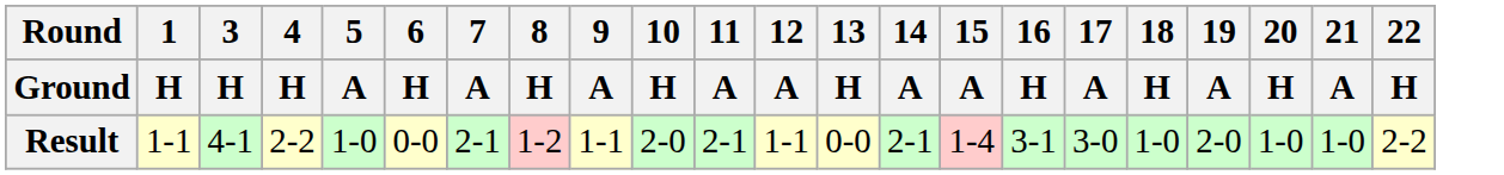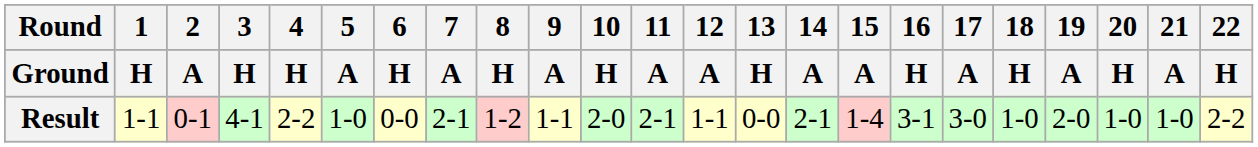+ column: 2 | A | 0-1
